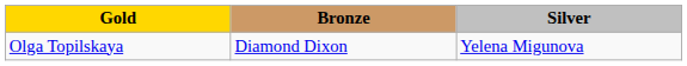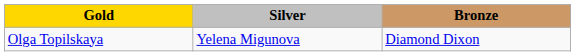columns swapped: Silver <-> Bronze
